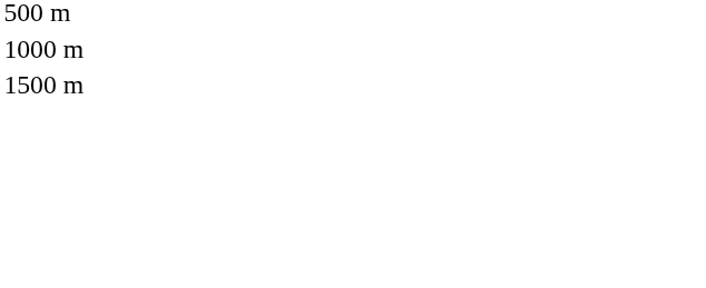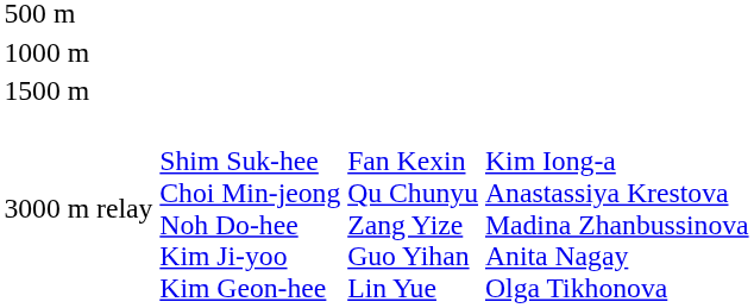+ row: 3000 m relay | Shim Suk-hee Choi Min-jeong Noh Do-hee Kim Ji-yoo Kim Geon-hee | Fan Kexin Qu Chunyu Zang Yize Guo Yihan Lin Yue | Kim Iong-a Anastassiya Krestova Madina Zhanbussinova Anita Nagay Olga Tikhonova
